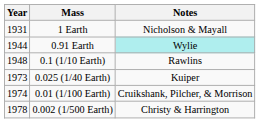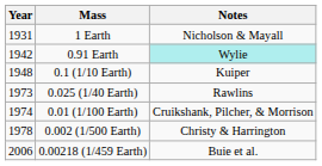0.91 Earth | Year: 1944 -> 1942
0.1 (1/10 Earth) | Notes: Rawlins -> Kuiper
0.025 (1/40 Earth) | Notes: Kuiper -> Rawlins
+ row: 2006 | 0.00218 (1/459 Earth) | Buie et al.
